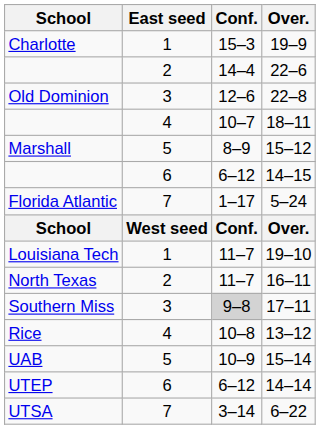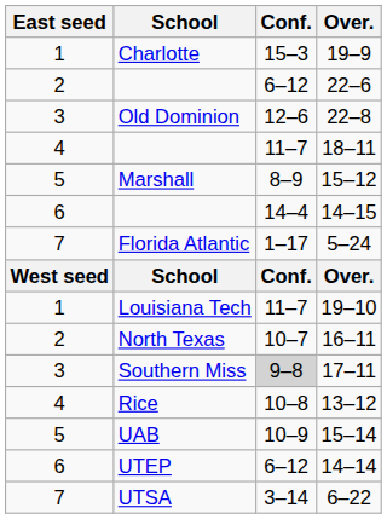columns swapped: East seed <-> School
22–6 | Conf.: 14–4 -> 6–12
18–11 | Conf.: 10–7 -> 11–7
14–15 | Conf.: 6–12 -> 14–4
16–11 | Conf.: 11–7 -> 10–7
